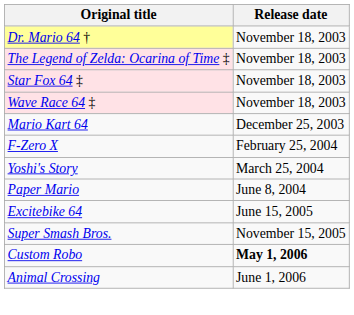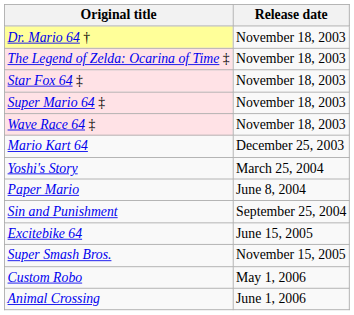+ row: Super Mario 64 ‡ | November 18, 2003
- row: F-Zero X | February 25, 2004
+ row: Sin and Punishment | September 25, 2004
Custom Robo | Release date: bold -> normal
